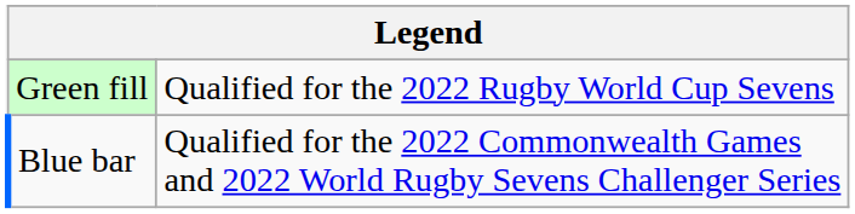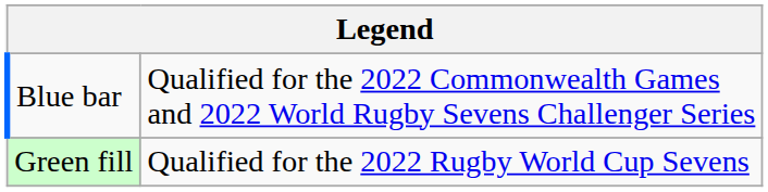rows swapped: Green fill <-> Blue bar
